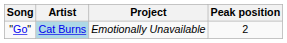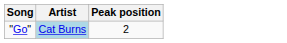- column: Project | Emotionally Unavailable
